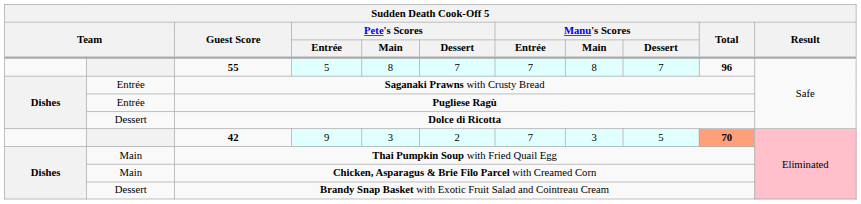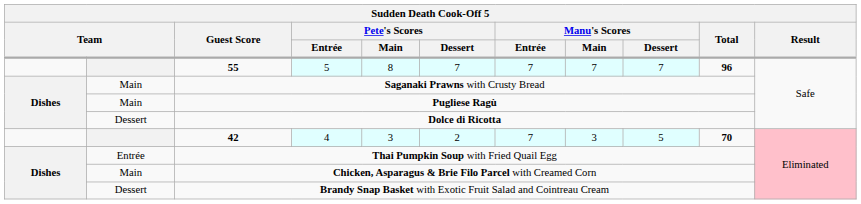55 | Manu's Scores / Main: 8 -> 7
Saganaki Prawns with Crusty Bread | column 2: Entrée -> Main
Pugliese Ragù | column 2: Entrée -> Main
42 | Pete's Scores / Entrée: 9 -> 4
42 | Total: lightsalmon background -> no background
Thai Pumpkin Soup with Fried Quail Egg | column 2: Main -> Entrée
